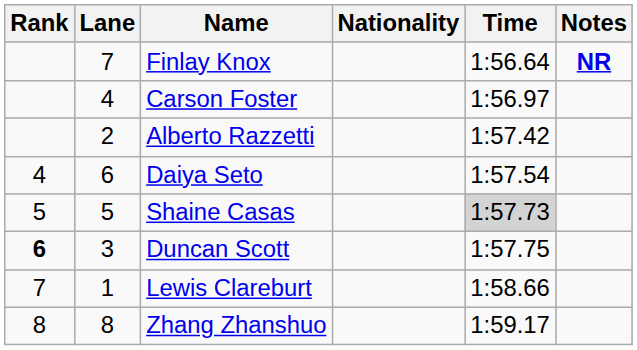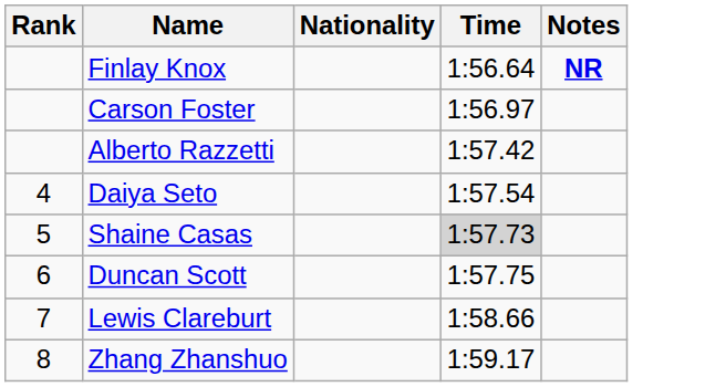- column: Lane | 7 | 4 | 2 | 6 | 5 | 3 | 1 | 8
Duncan Scott | Rank: bold -> normal
